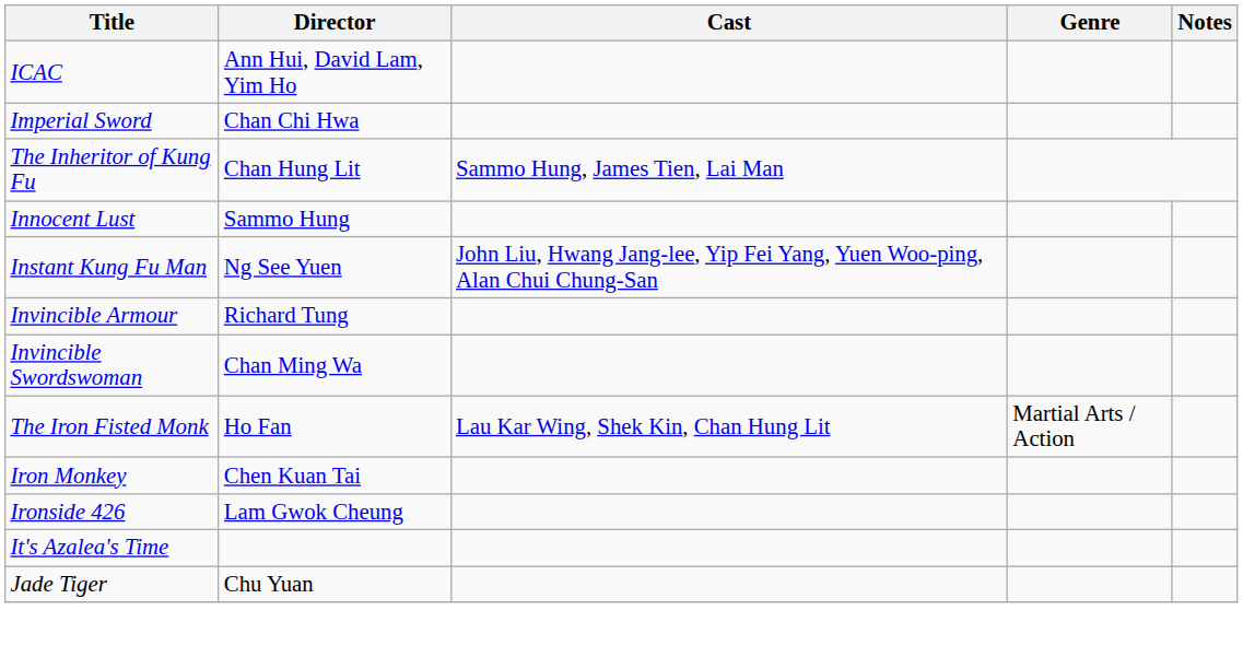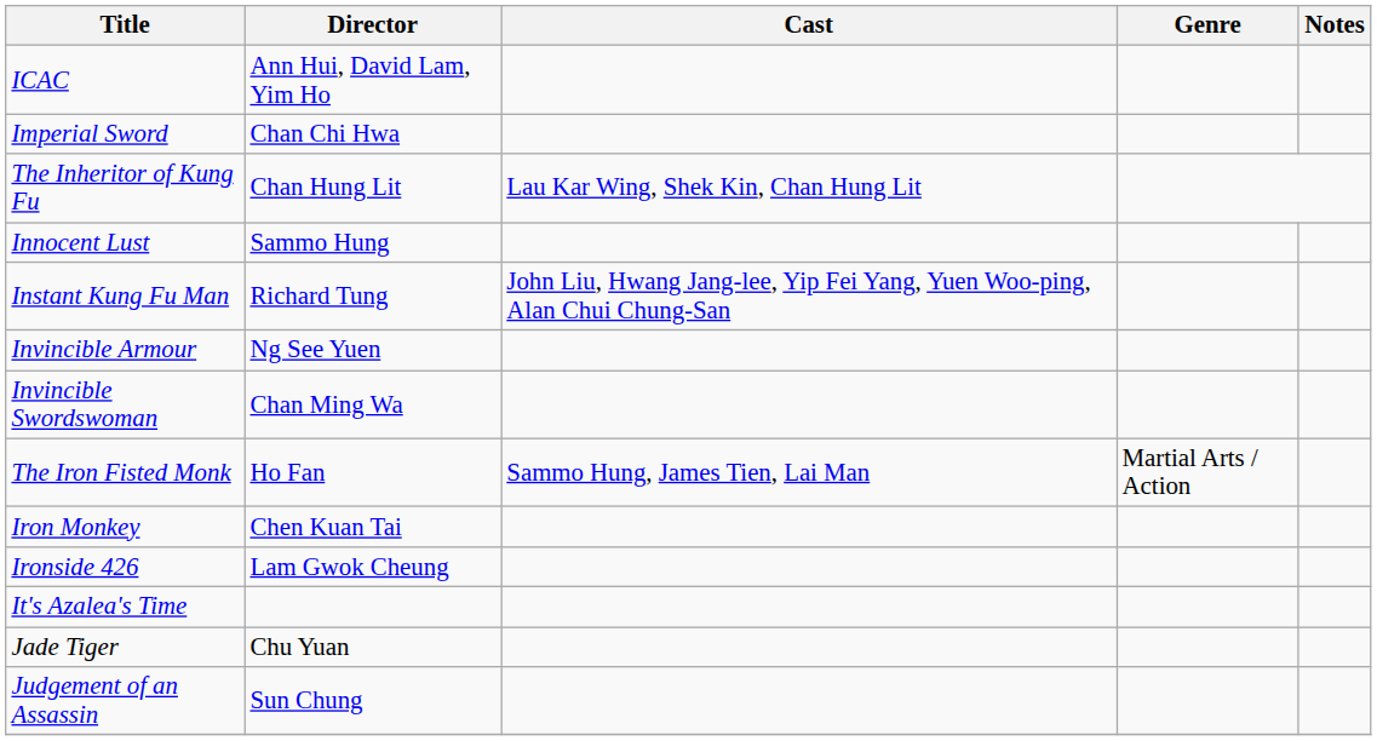The Inheritor of Kung Fu | Cast: Sammo Hung, James Tien, Lai Man -> Lau Kar Wing, Shek Kin, Chan Hung Lit
Instant Kung Fu Man | Director: Ng See Yuen -> Richard Tung
Invincible Armour | Director: Richard Tung -> Ng See Yuen
The Iron Fisted Monk | Cast: Lau Kar Wing, Shek Kin, Chan Hung Lit -> Sammo Hung, James Tien, Lai Man
+ row: Judgement of an Assassin | Sun Chung
